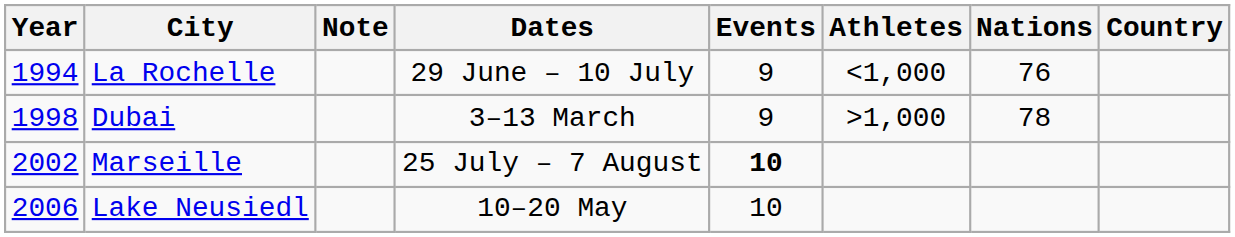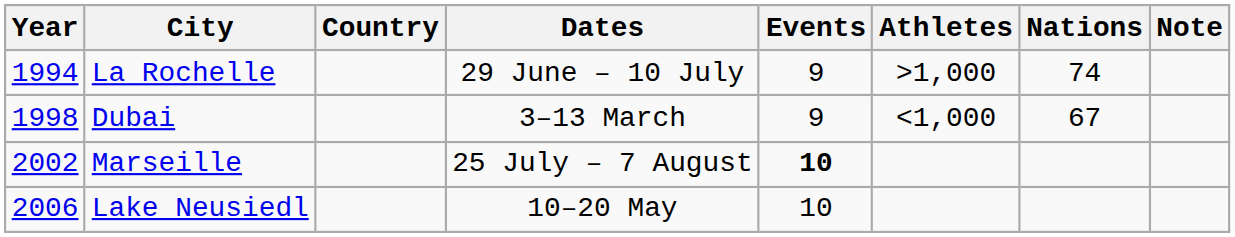columns swapped: Country <-> Note
La Rochelle | Athletes: <1,000 -> >1,000
La Rochelle | Nations: 76 -> 74
Dubai | Athletes: >1,000 -> <1,000
Dubai | Nations: 78 -> 67
